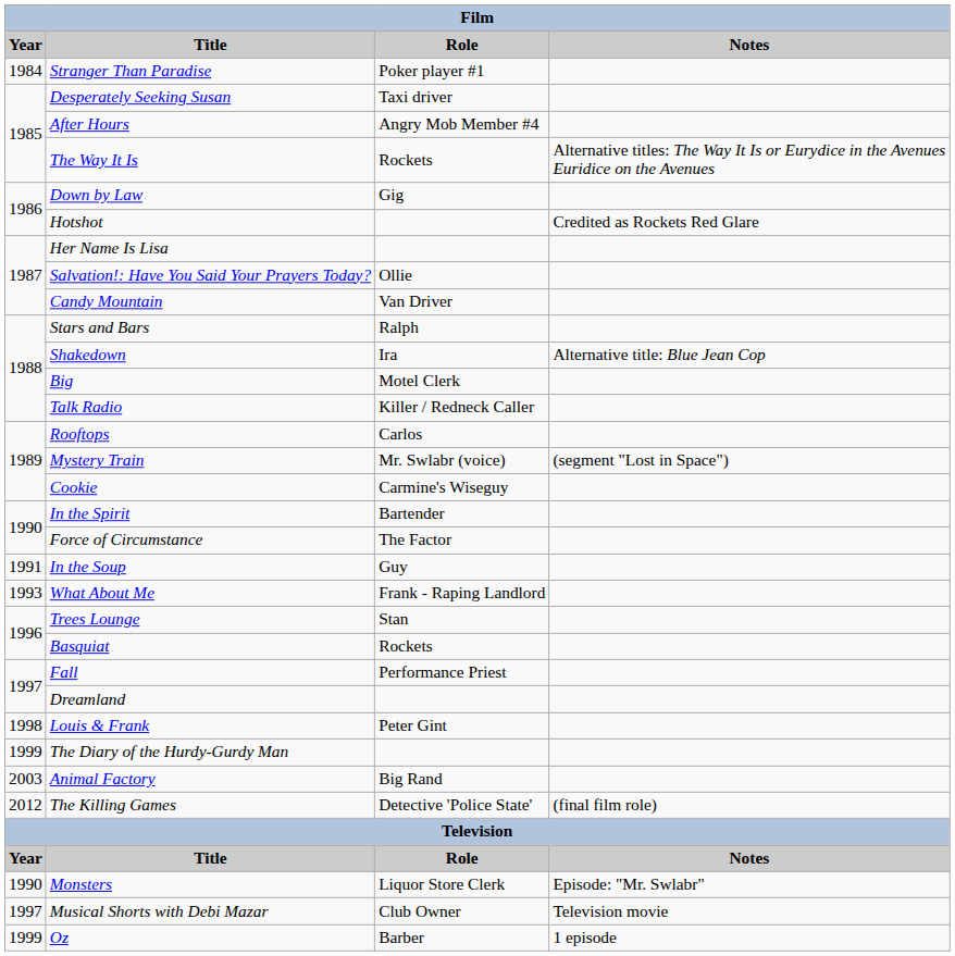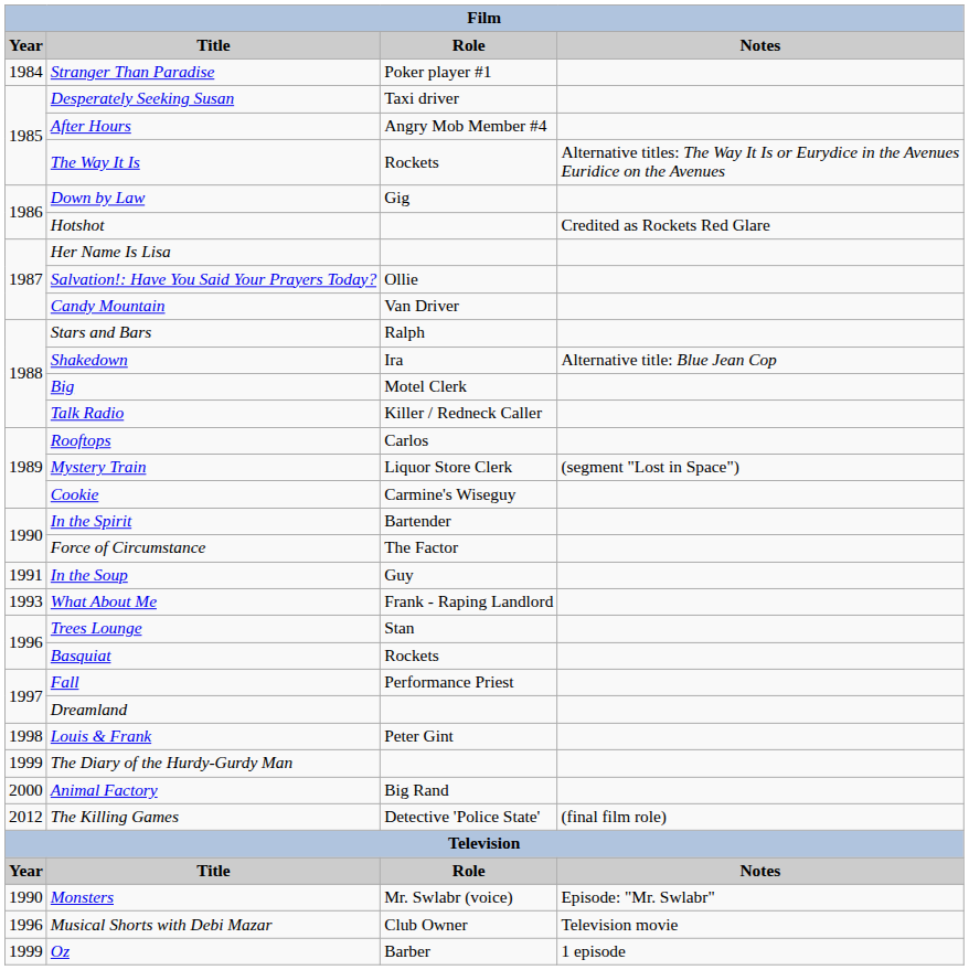Mystery Train | Role: Mr. Swlabr (voice) -> Liquor Store Clerk
Animal Factory | Year: 2003 -> 2000
Monsters | Role: Liquor Store Clerk -> Mr. Swlabr (voice)
Musical Shorts with Debi Mazar | Year: 1997 -> 1996
